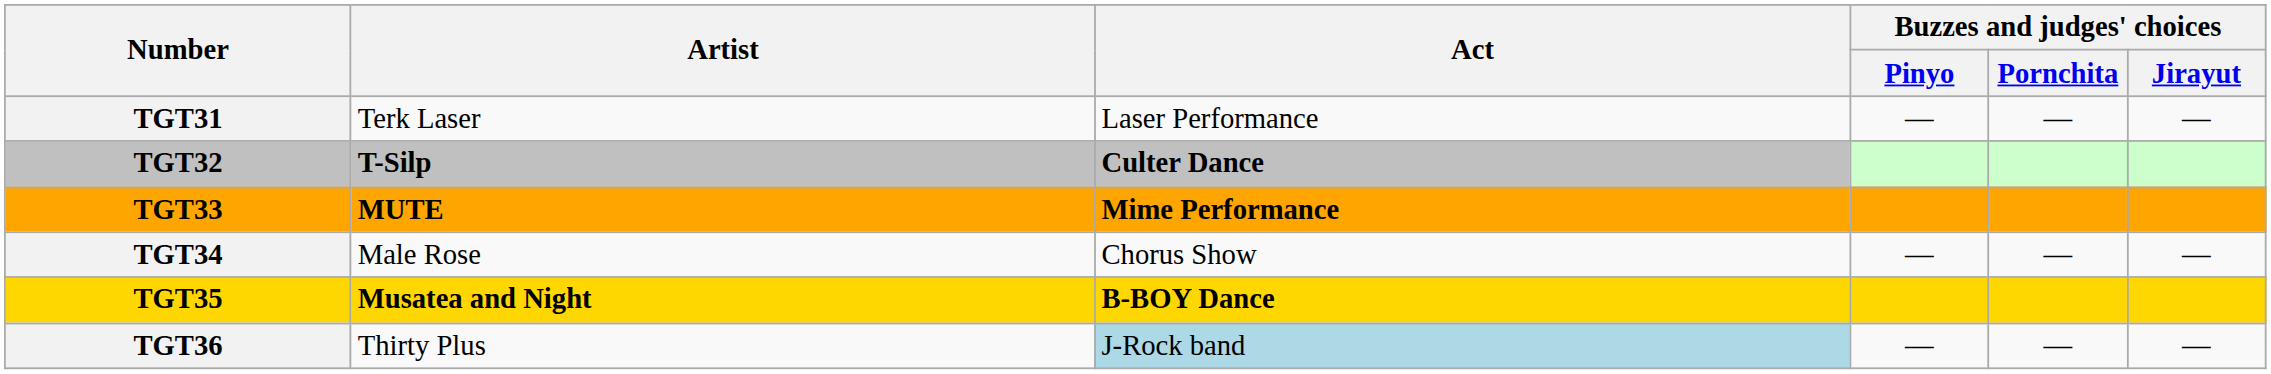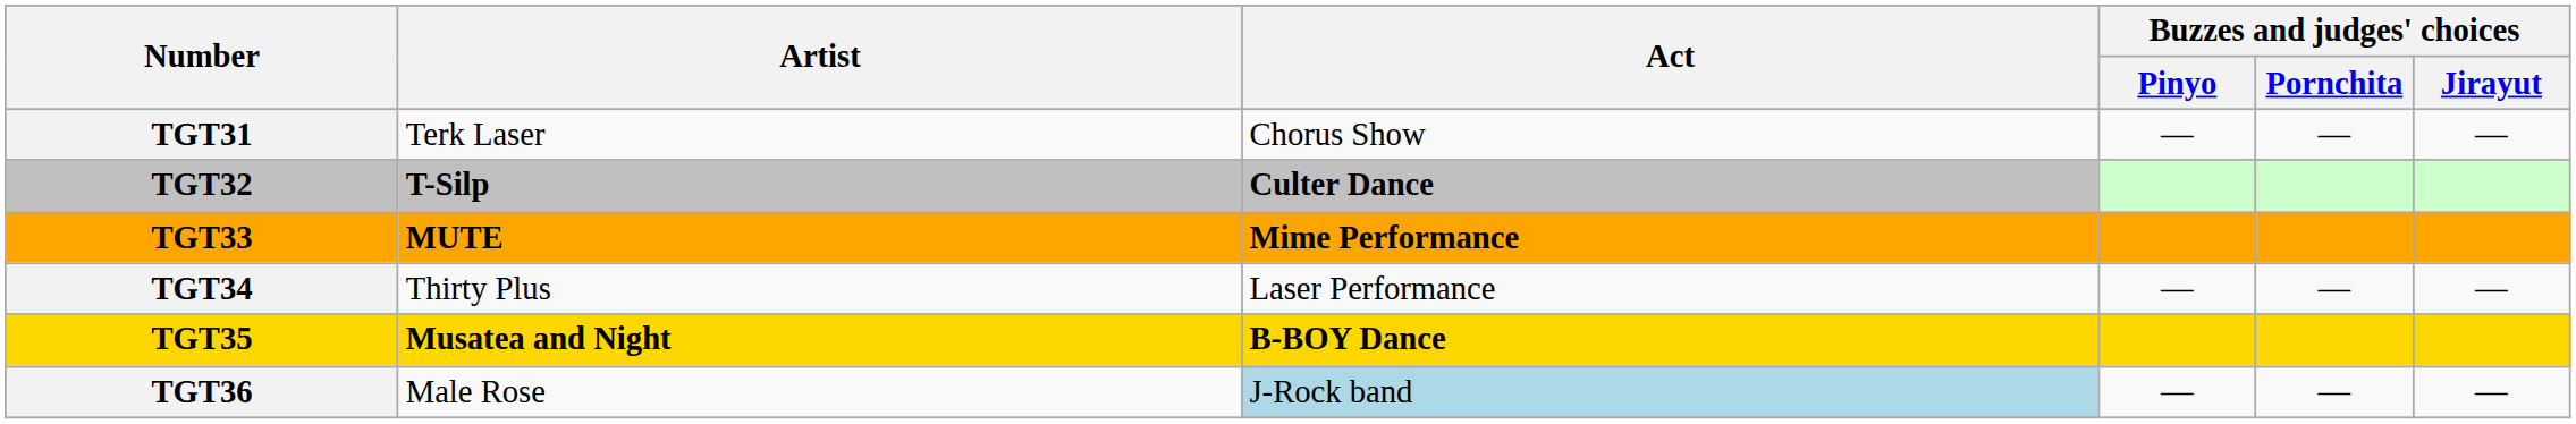TGT31 | Act: Laser Performance -> Chorus Show
TGT34 | Artist: Male Rose -> Thirty Plus
TGT34 | Act: Chorus Show -> Laser Performance
TGT36 | Artist: Thirty Plus -> Male Rose
